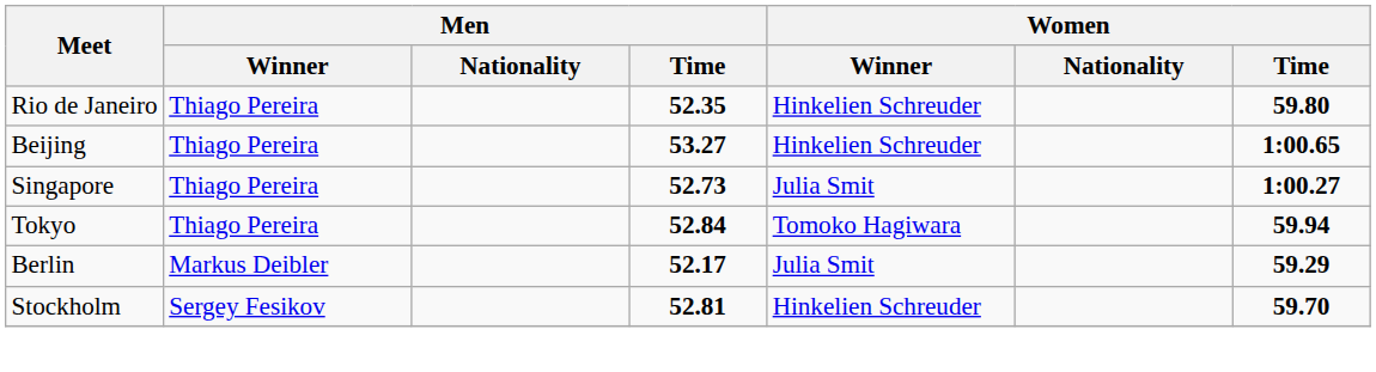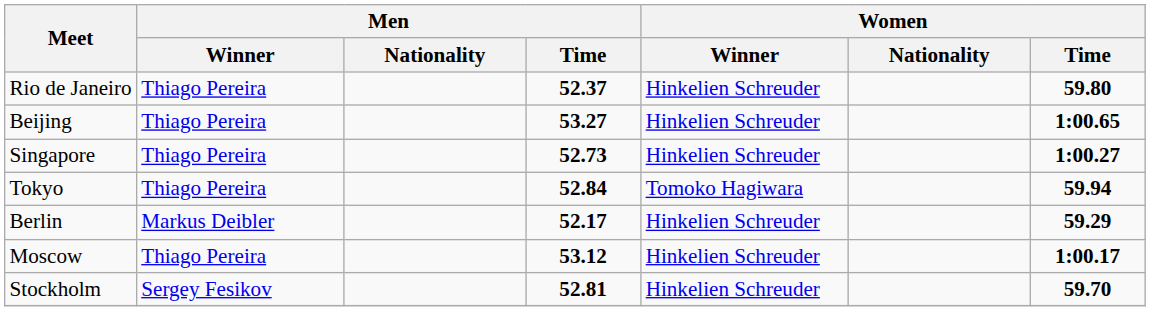Rio de Janeiro | Men / Time: 52.35 -> 52.37
Singapore | Women / Winner: Julia Smit -> Hinkelien Schreuder
Berlin | Women / Winner: Julia Smit -> Hinkelien Schreuder
+ row: Moscow | Thiago Pereira | 53.12 | Hinkelien Schreuder | 1:00.17
